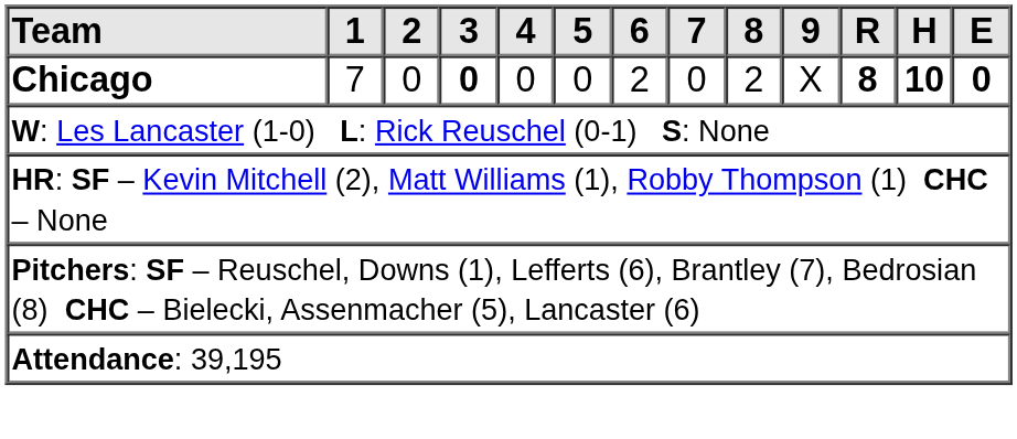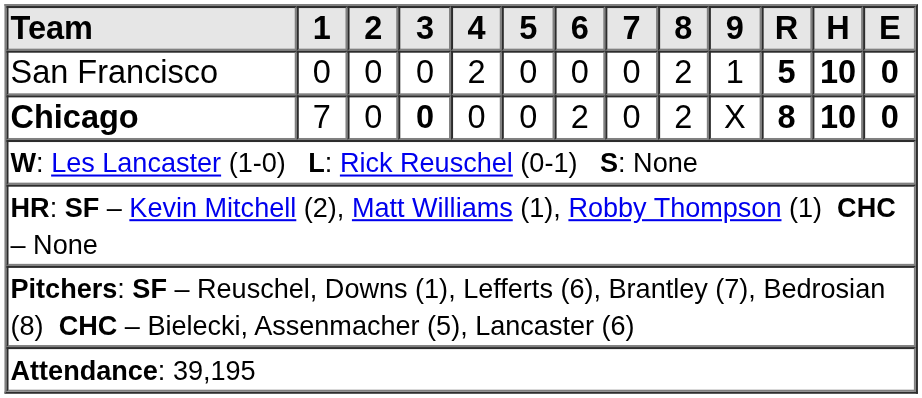+ row: San Francisco | 0 | 0 | 0 | 2 | 0 | 0 | 0 | 2 | 1 | 5 | 10 | 0
